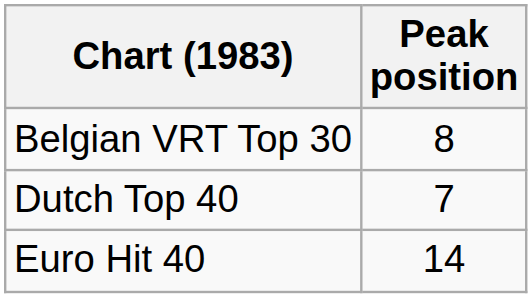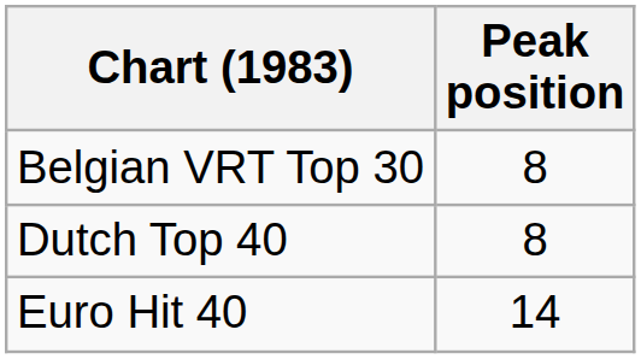Dutch Top 40 | Peak position: 7 -> 8
